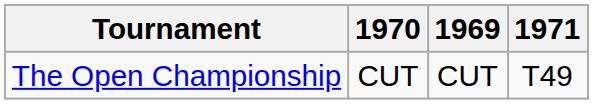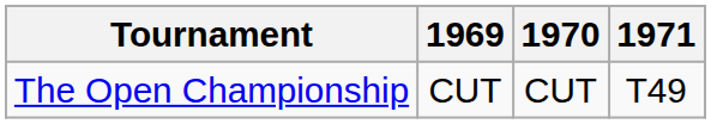columns swapped: 1969 <-> 1970
